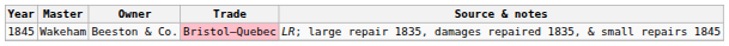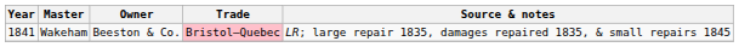Wakeham | Year: 1845 -> 1841
